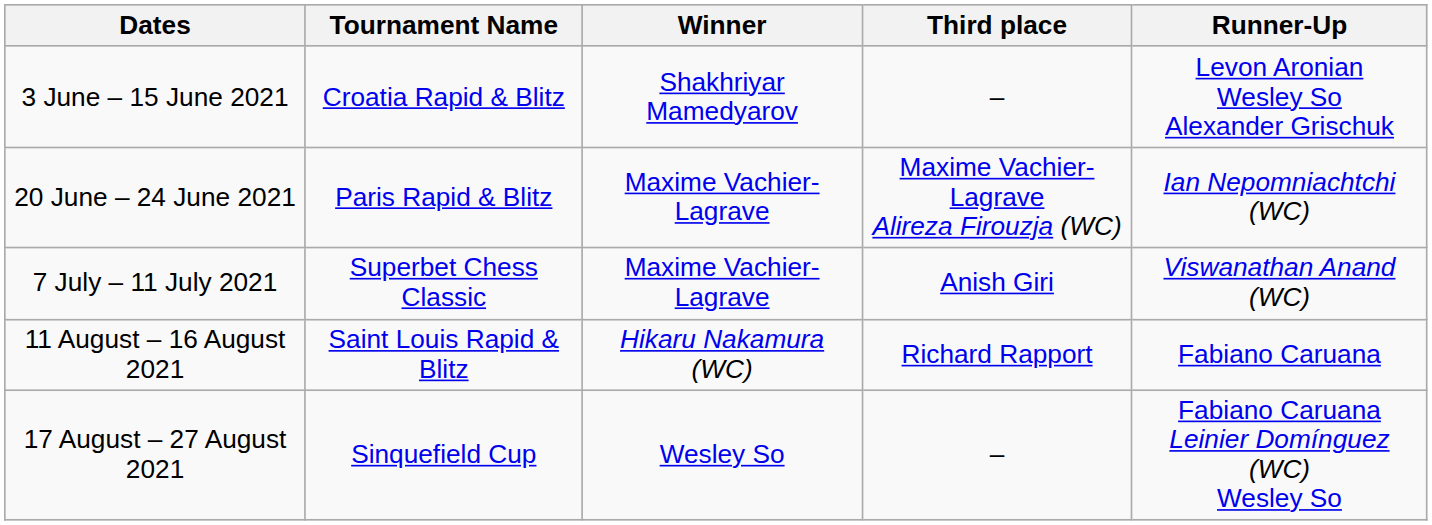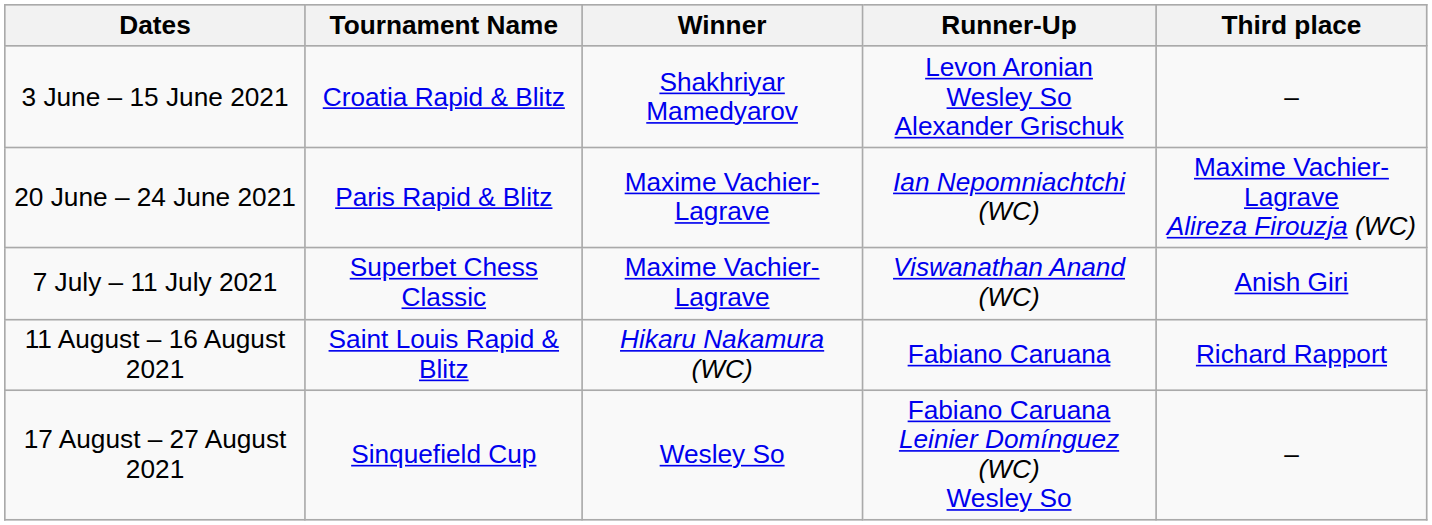columns swapped: Runner-Up <-> Third place
